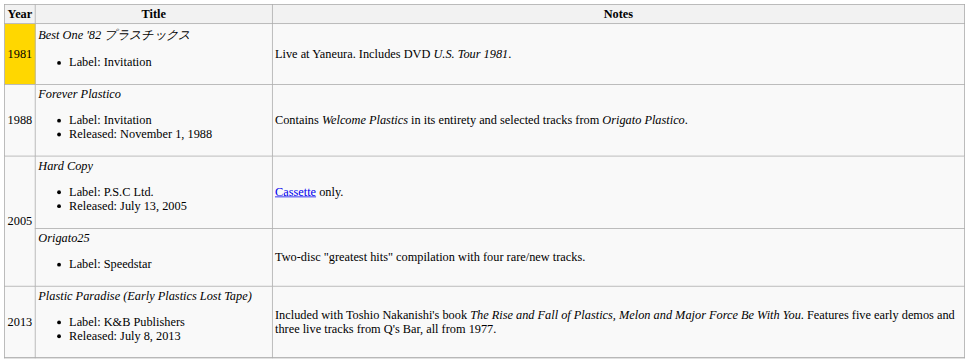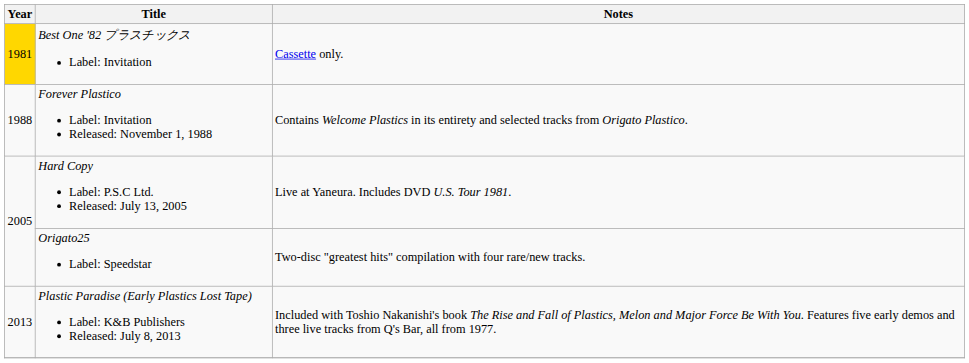Best One '82 プラスチックス Label: Invitation | Notes: Live at Yaneura. Includes DVD U.S. Tour 1981. -> Cassette only.
Hard Copy Label: P.S.C Ltd. Released: July 13, 2005 | Notes: Cassette only. -> Live at Yaneura. Includes DVD U.S. Tour 1981.
